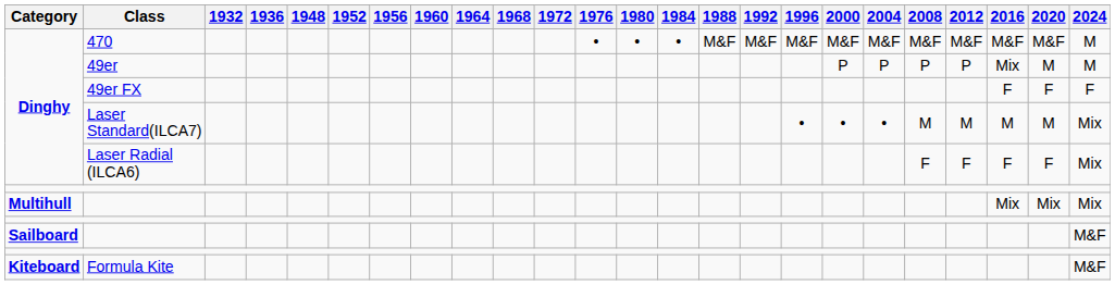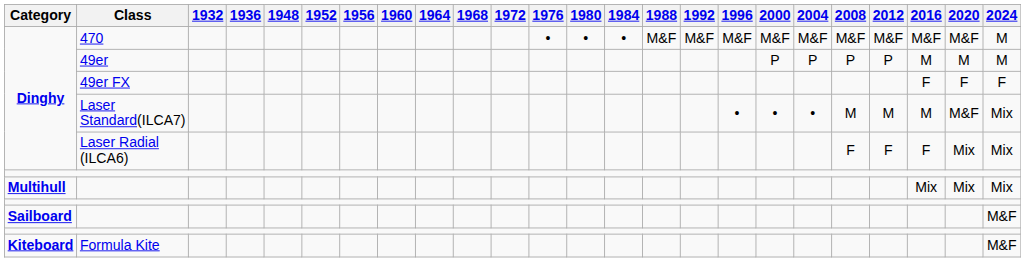49er | 2016: Mix -> M
Laser Standard(ILCA7) | 2020: M -> M&F
Laser Radial (ILCA6) | 2020: F -> Mix
